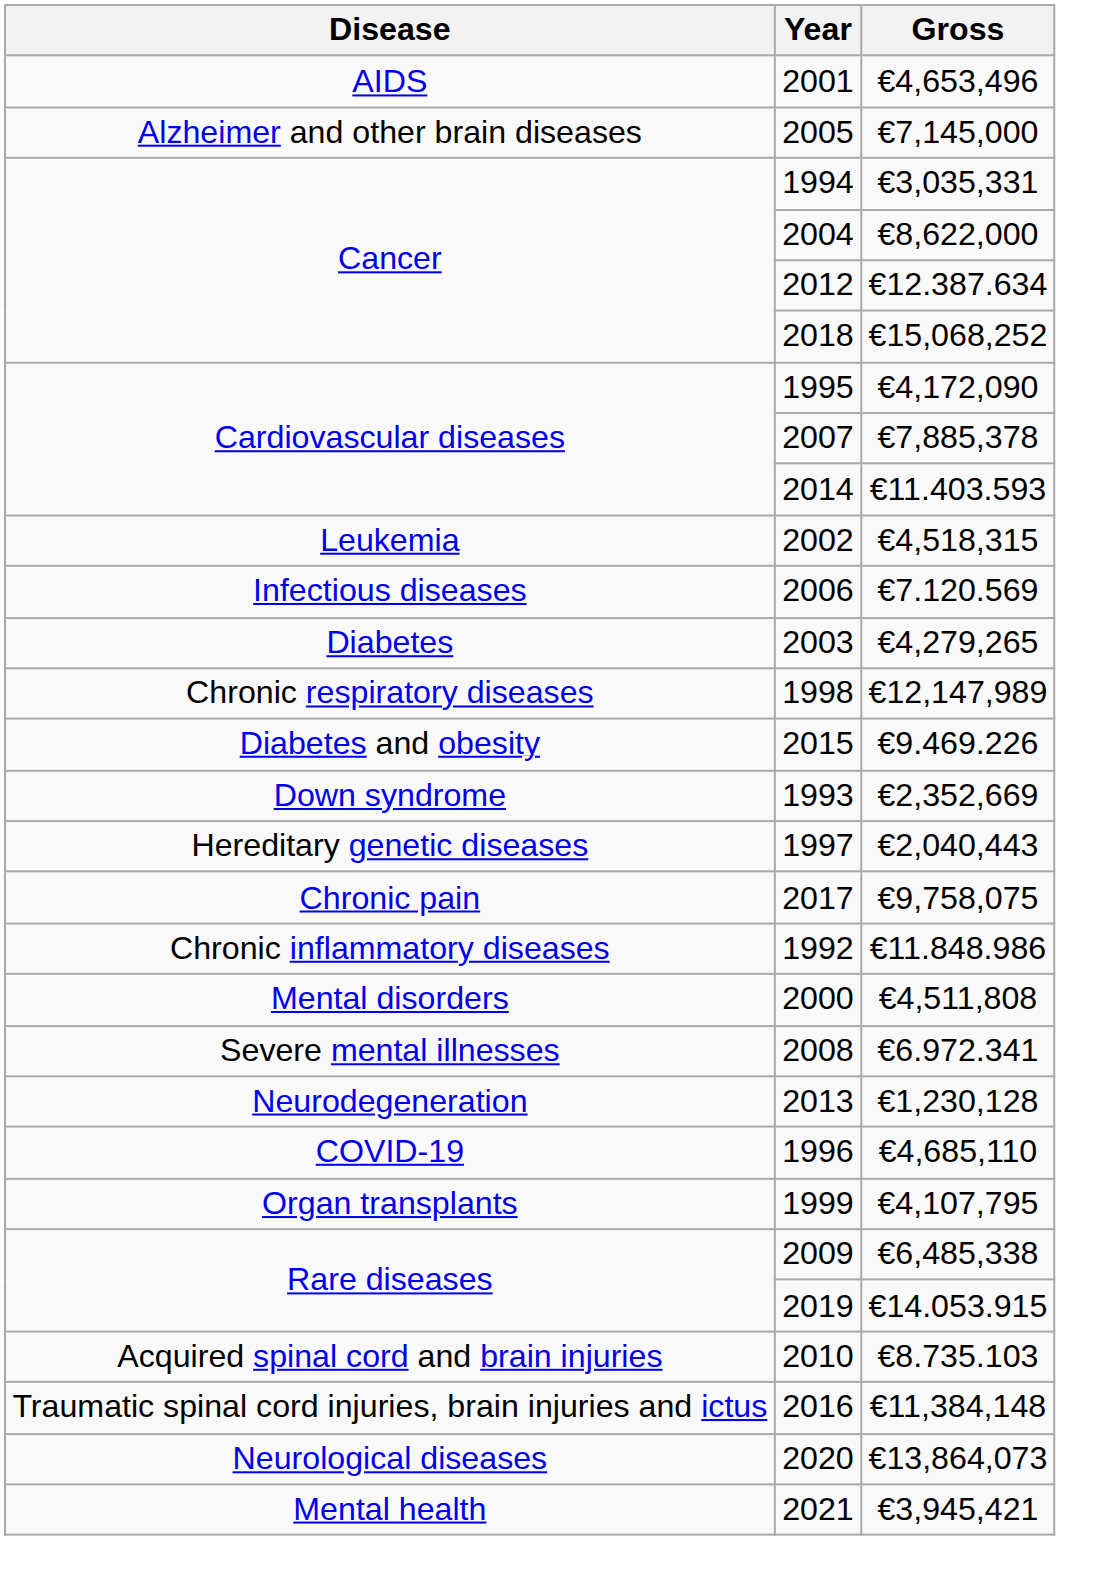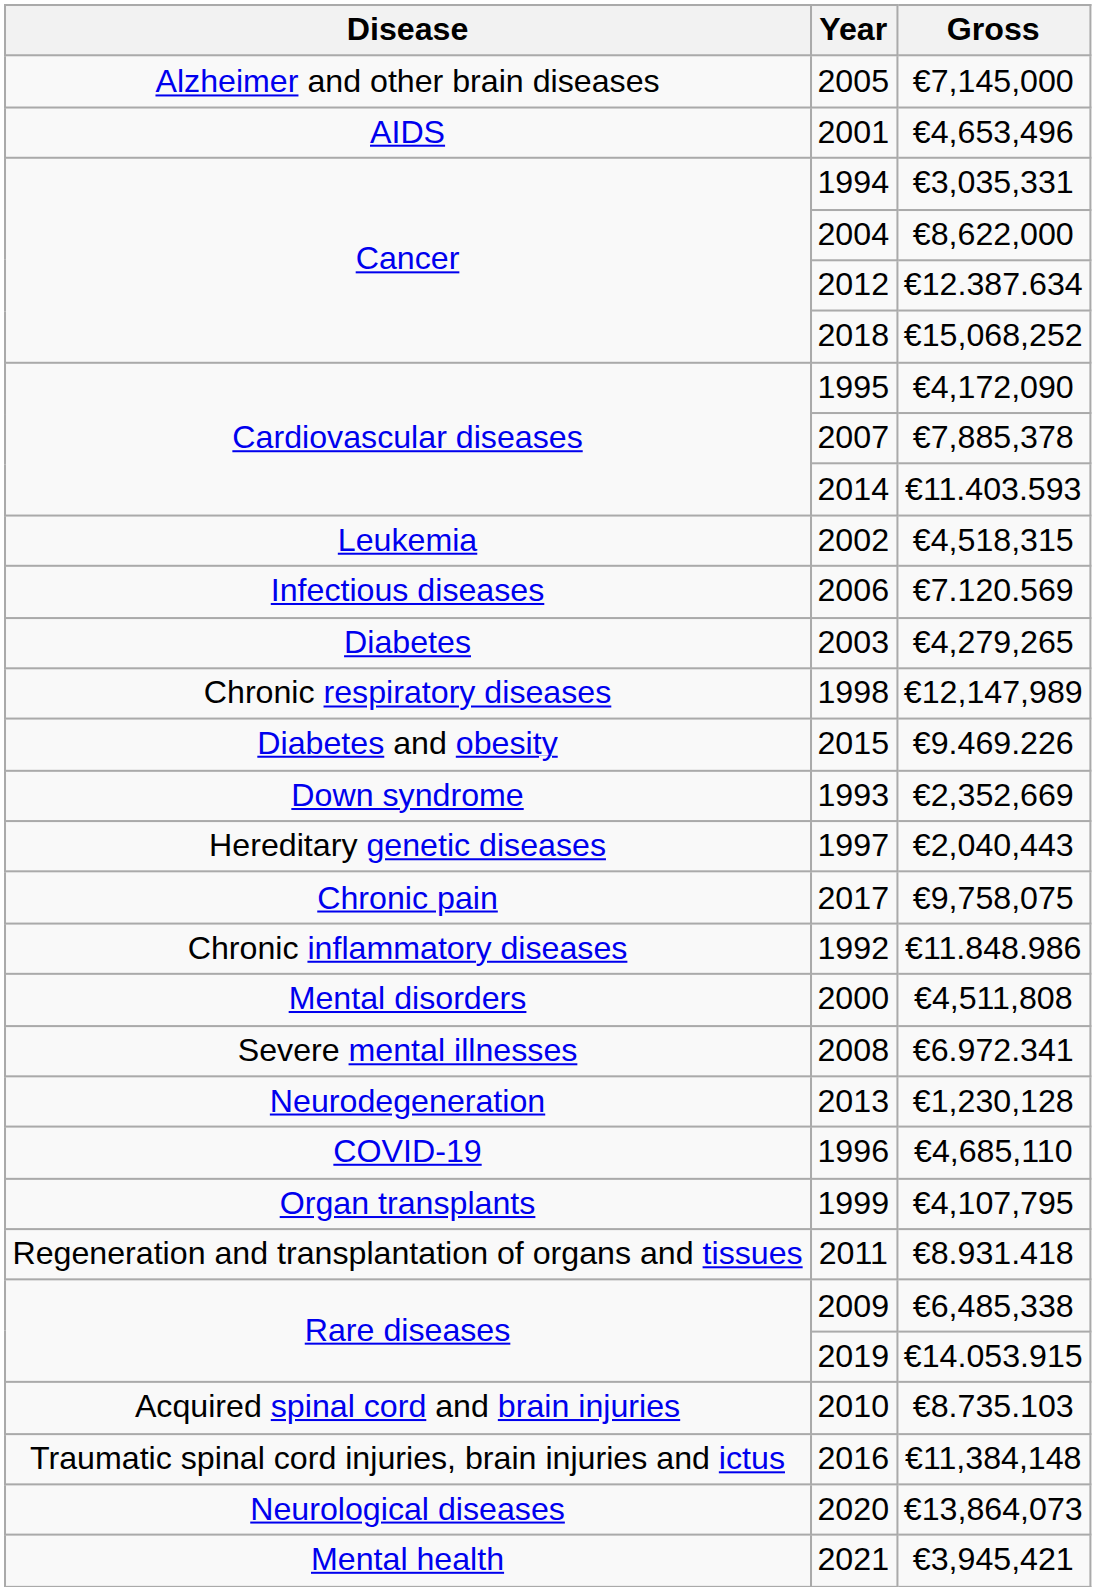rows swapped: 2001 <-> 2005
+ row: Regeneration and transplantation of organs and tissues | 2011 | €8.931.418
